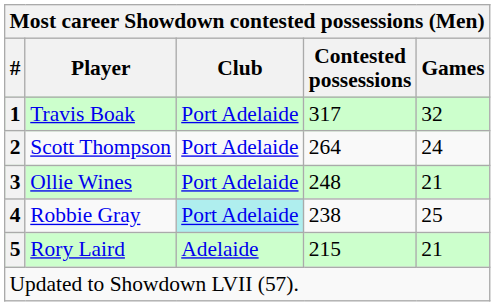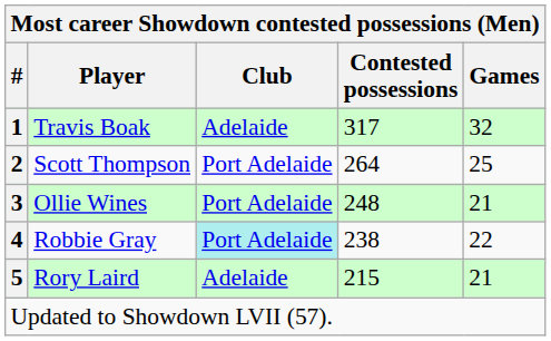Travis Boak | Club: Port Adelaide -> Adelaide
Scott Thompson | Games: 24 -> 25
Robbie Gray | Games: 25 -> 22
